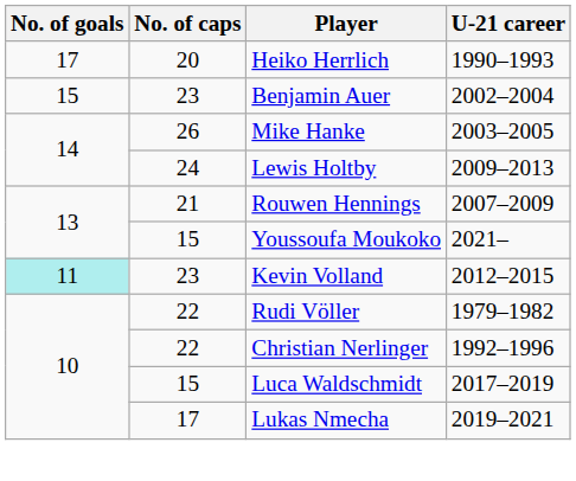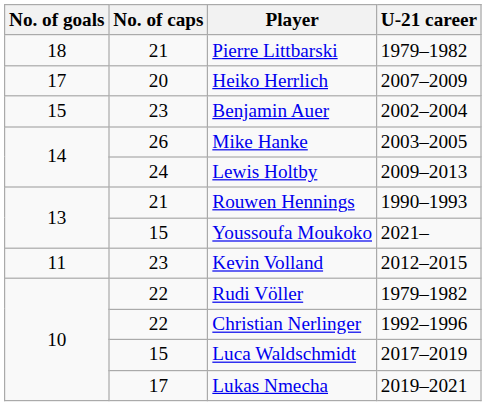+ row: 18 | 21 | Pierre Littbarski | 1979–1982
Heiko Herrlich | U-21 career: 1990–1993 -> 2007–2009
Rouwen Hennings | U-21 career: 2007–2009 -> 1990–1993
Kevin Volland | No. of goals: paleturquoise background -> no background
